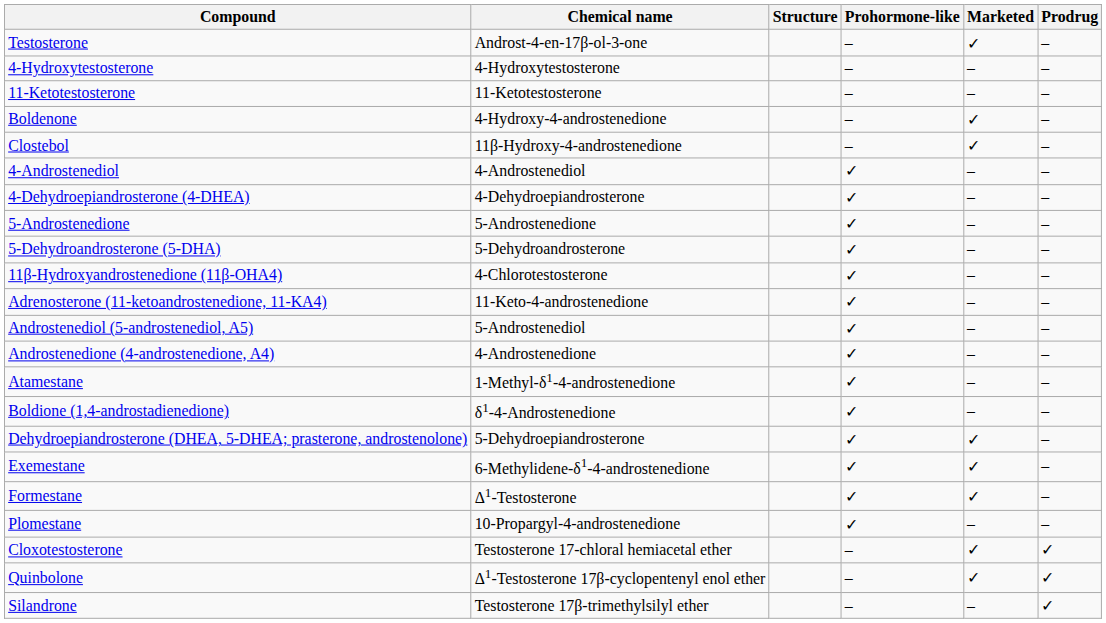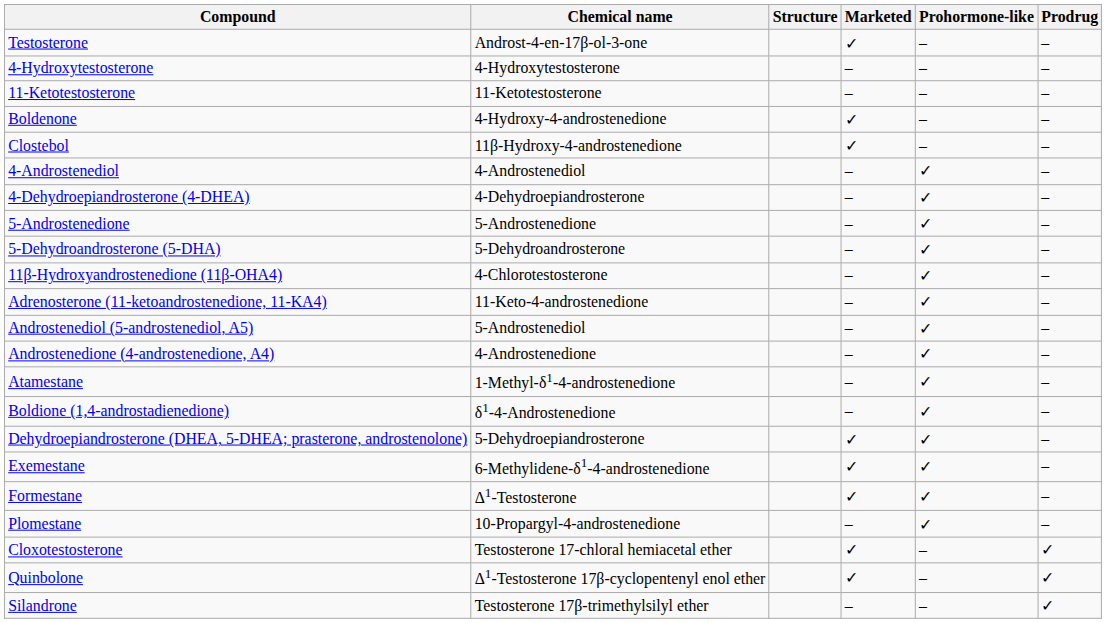columns swapped: Marketed <-> Prohormone-like
